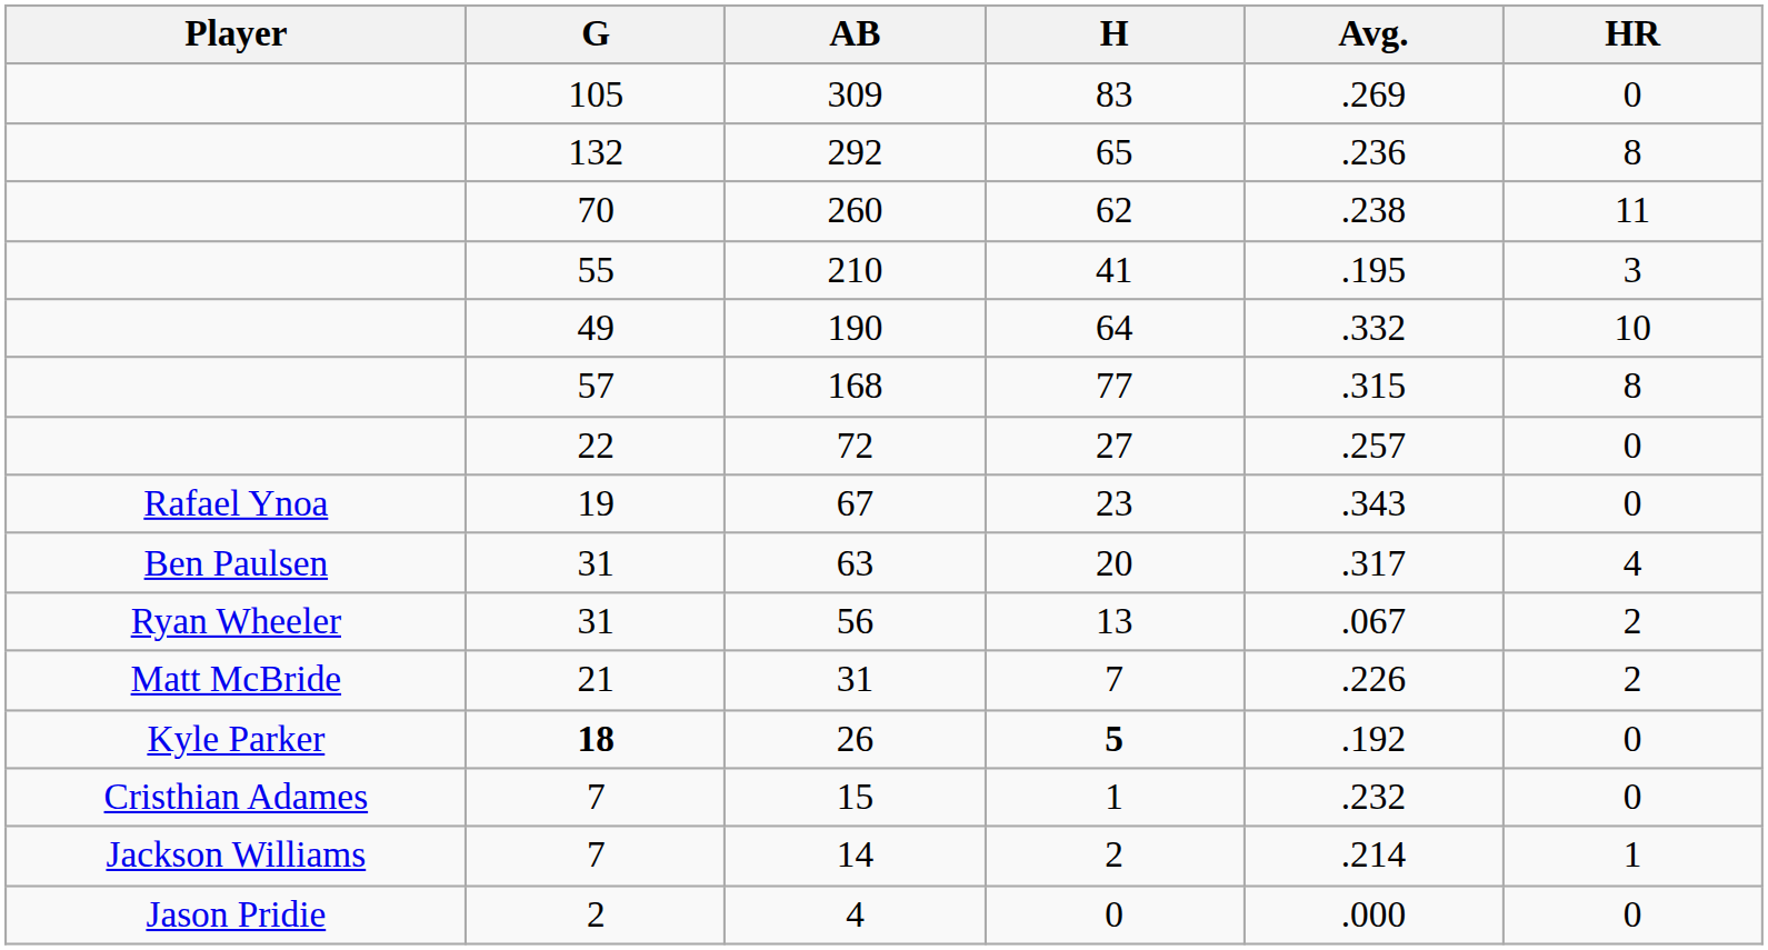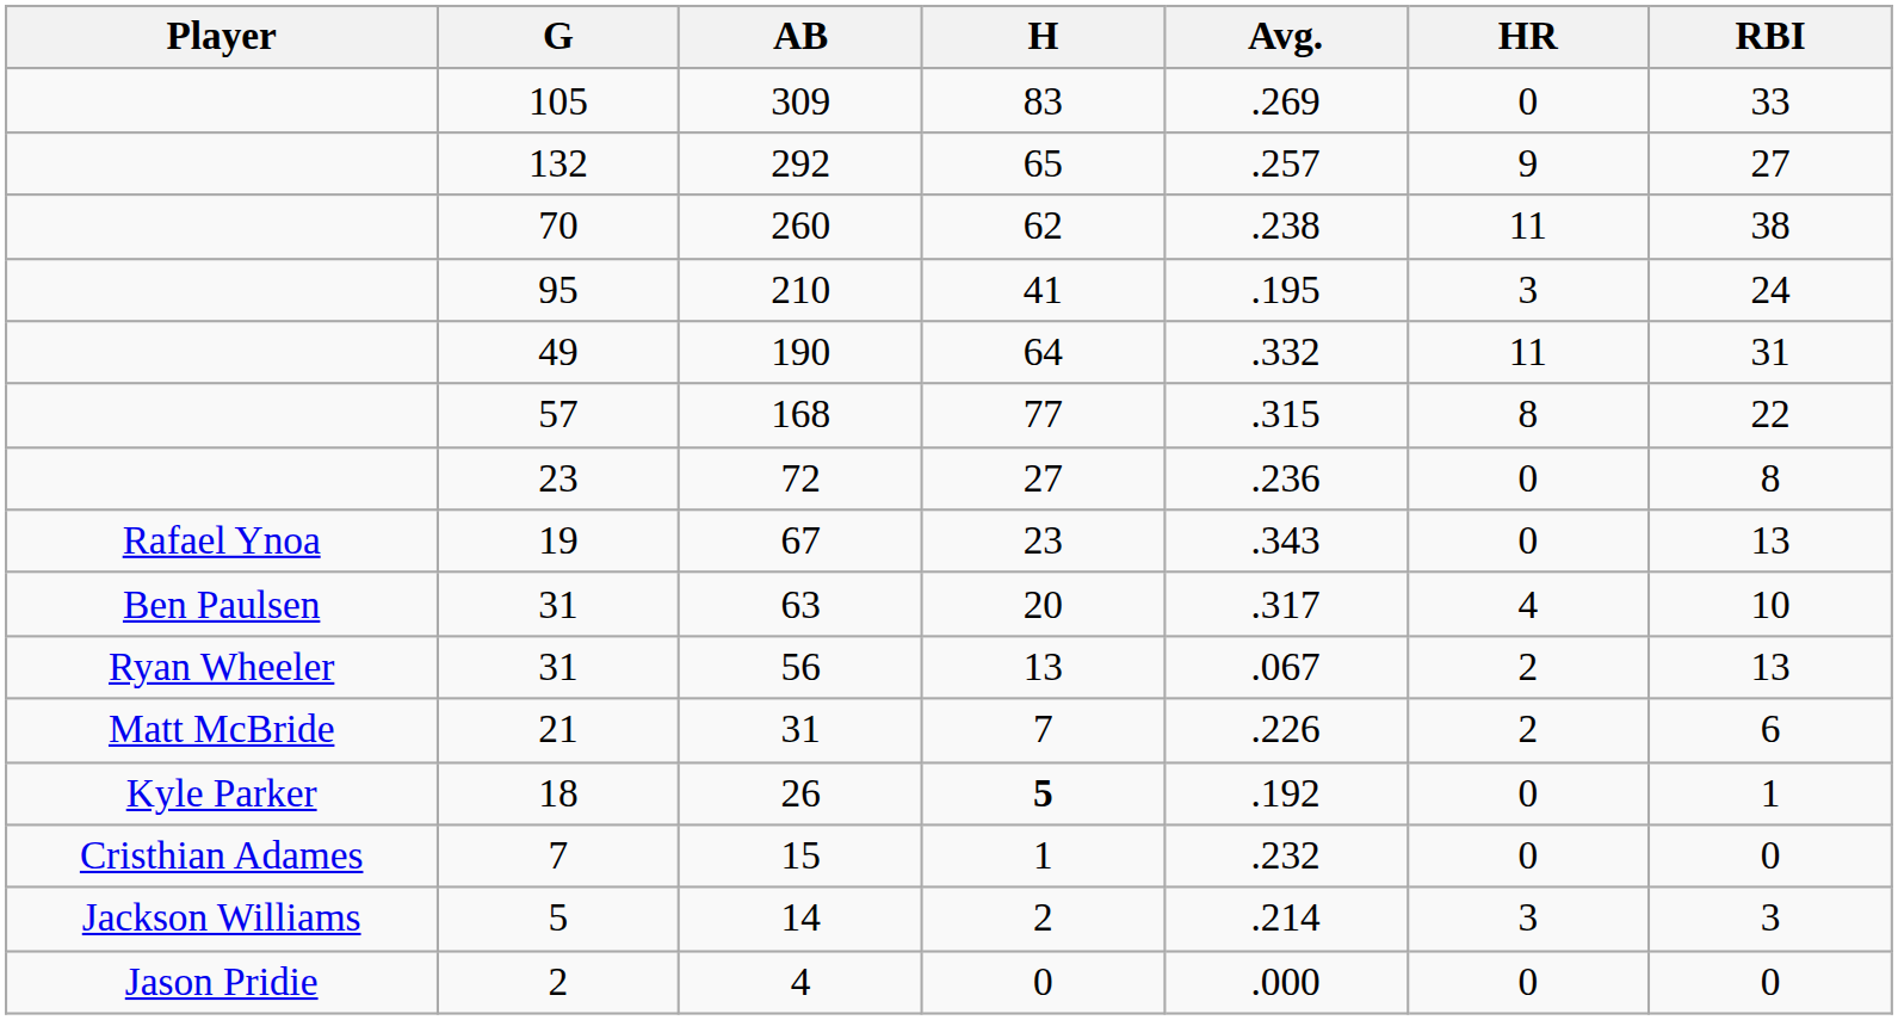+ column: RBI | 33 | 27 | 38 | 24 | 31 | 22 | 8 | 13 | 10 | 13 | 6 | 1 | 0 | 3 | 0
292 | Avg.: .236 -> .257
292 | HR: 8 -> 9
210 | G: 55 -> 95
190 | HR: 10 -> 11
72 | G: 22 -> 23
72 | Avg.: .257 -> .236
26 | G: bold -> normal
14 | G: 7 -> 5
14 | HR: 1 -> 3
